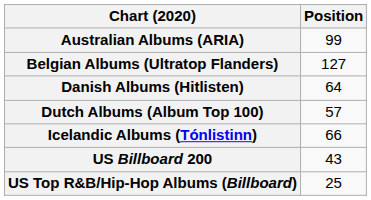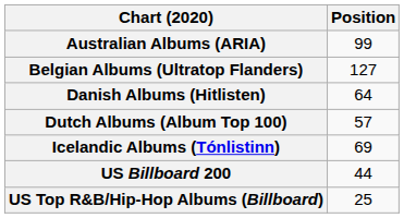Icelandic Albums (Tónlistinn) | Position: 66 -> 69
US Billboard 200 | Position: 43 -> 44
